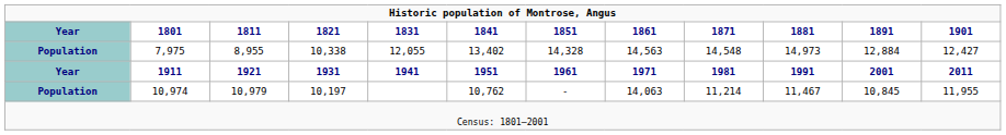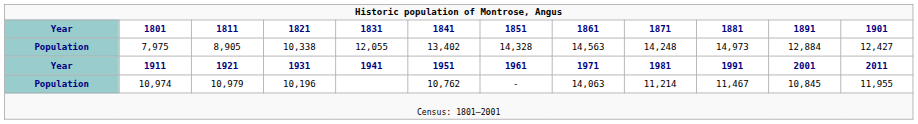7,975 | 1811: 8,955 -> 8,905
7,975 | 1871: 14,548 -> 14,248
10,974 | 1821: 10,197 -> 10,196
